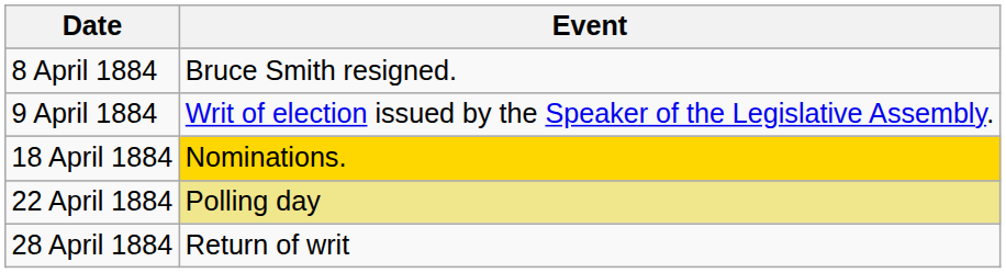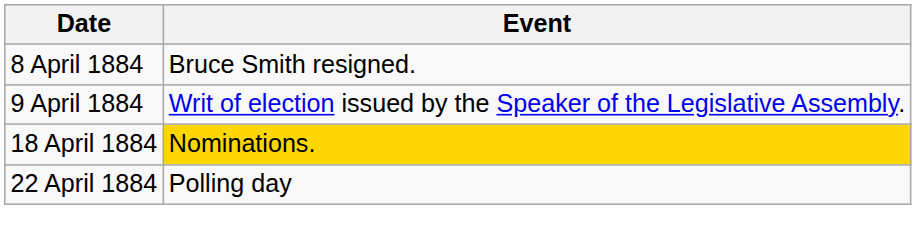22 April 1884 | Event: khaki background -> no background
- row: 28 April 1884 | Return of writ
